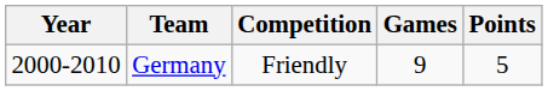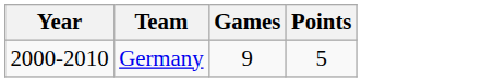- column: Competition | Friendly
